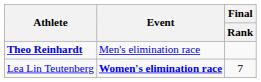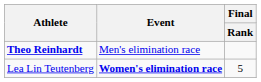Lea Lin Teutenberg | Final / Rank: 7 -> 5
